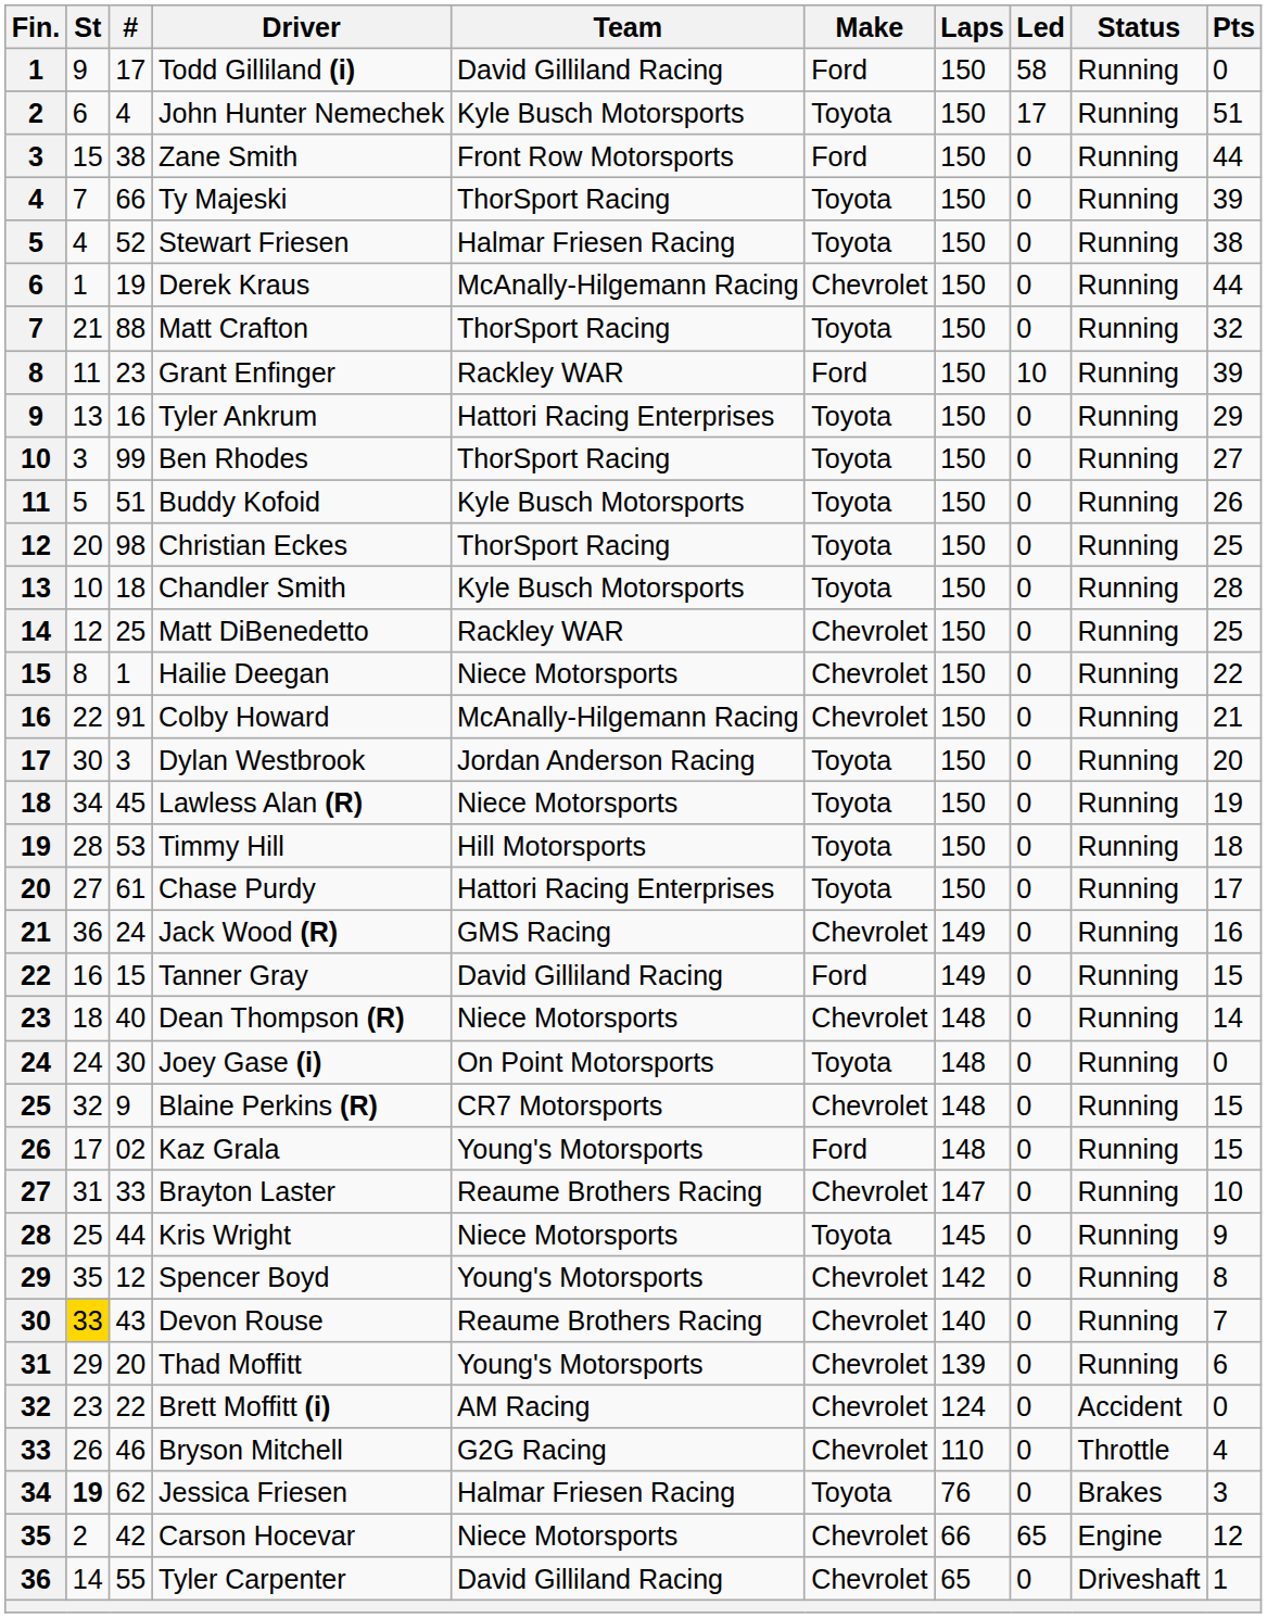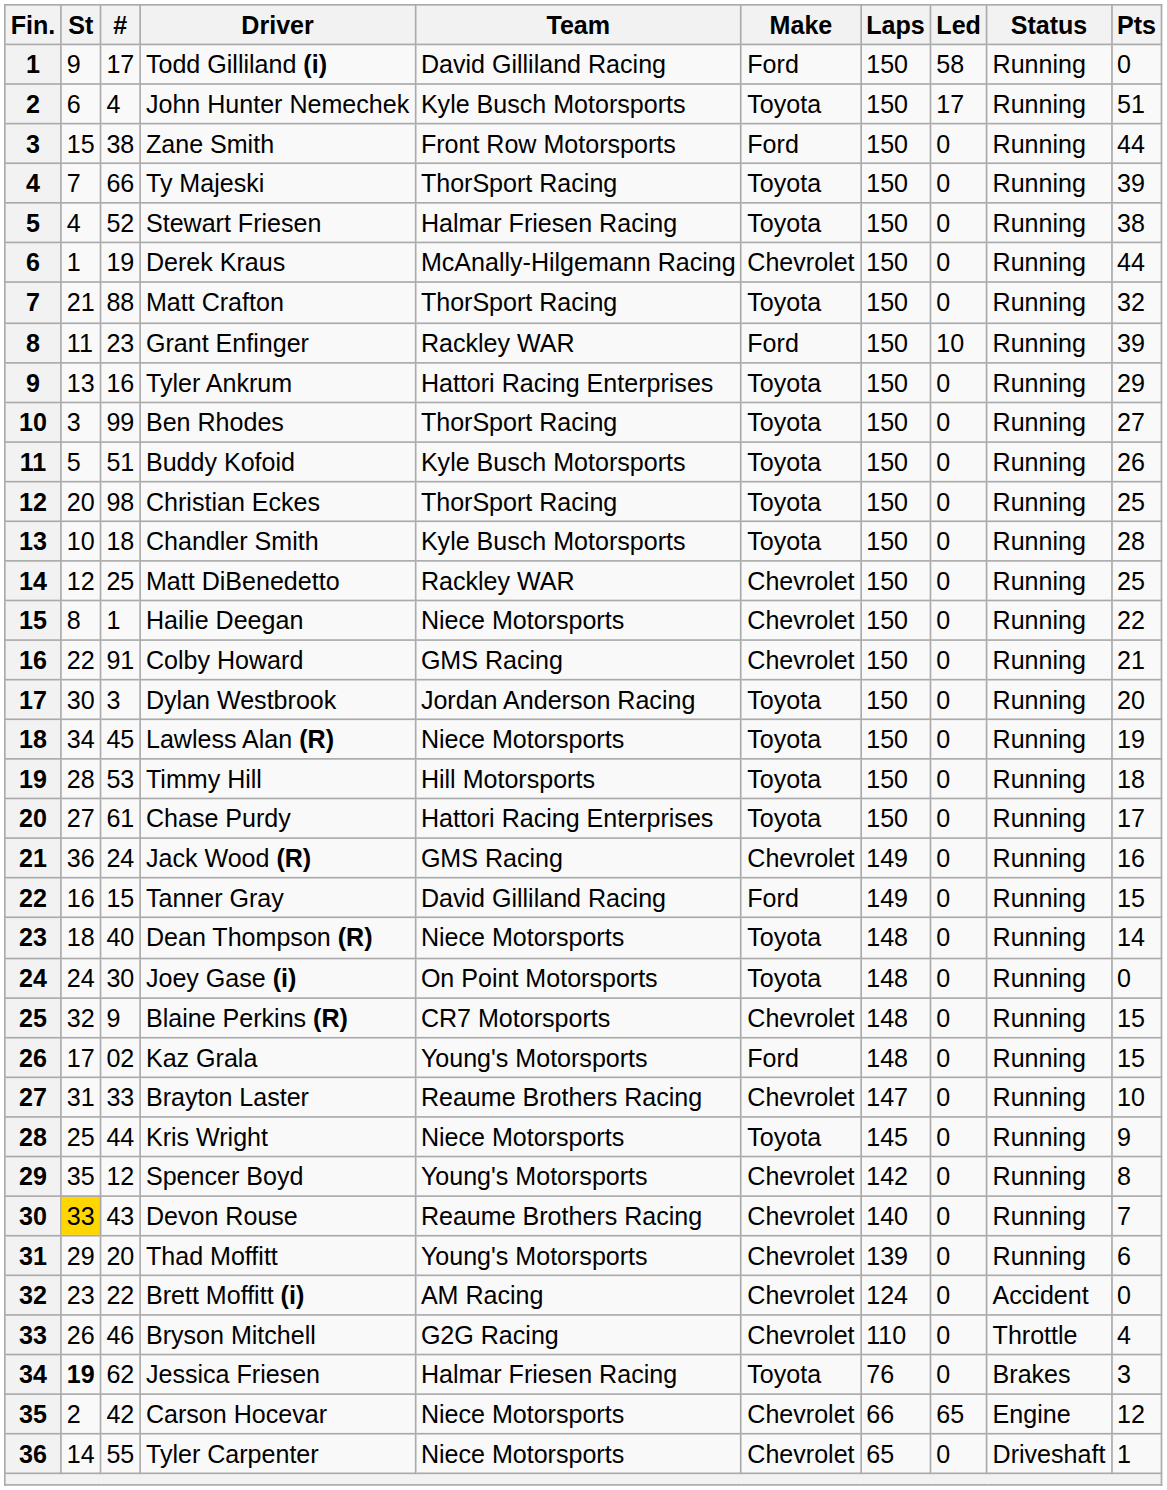Colby Howard | Team: McAnally-Hilgemann Racing -> GMS Racing
Dean Thompson (R) | Make: Chevrolet -> Toyota
Tyler Carpenter | Team: David Gilliland Racing -> Niece Motorsports
